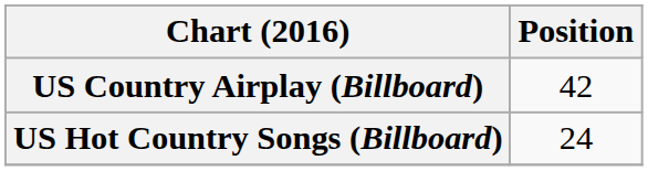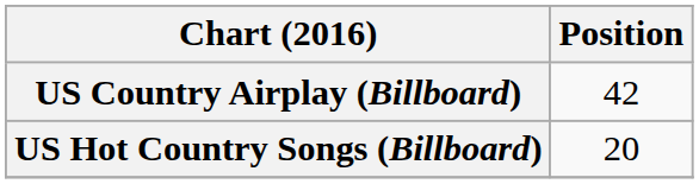US Hot Country Songs (Billboard) | Position: 24 -> 20
